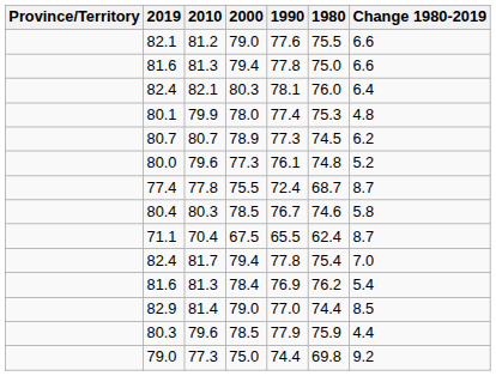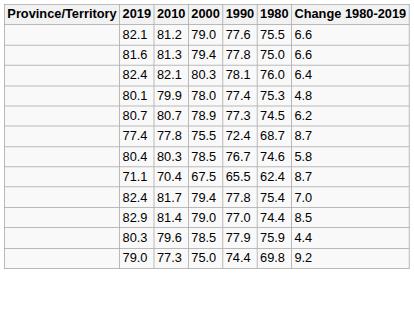- row: 80.0 | 79.6 | 77.3 | 76.1 | 74.8 | 5.2
- row: 81.6 | 81.3 | 78.4 | 76.9 | 76.2 | 5.4
